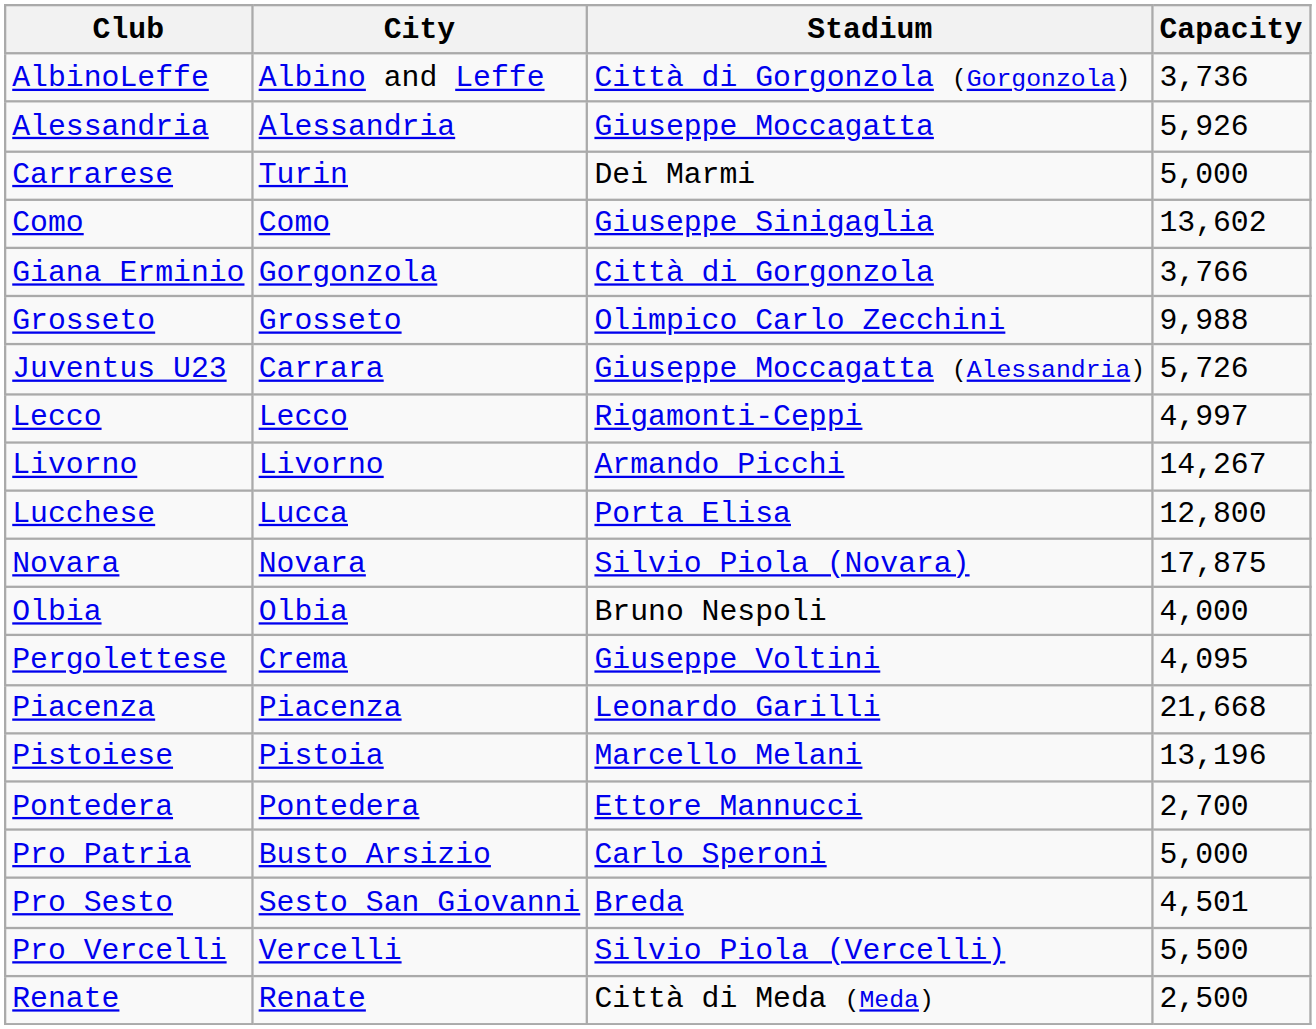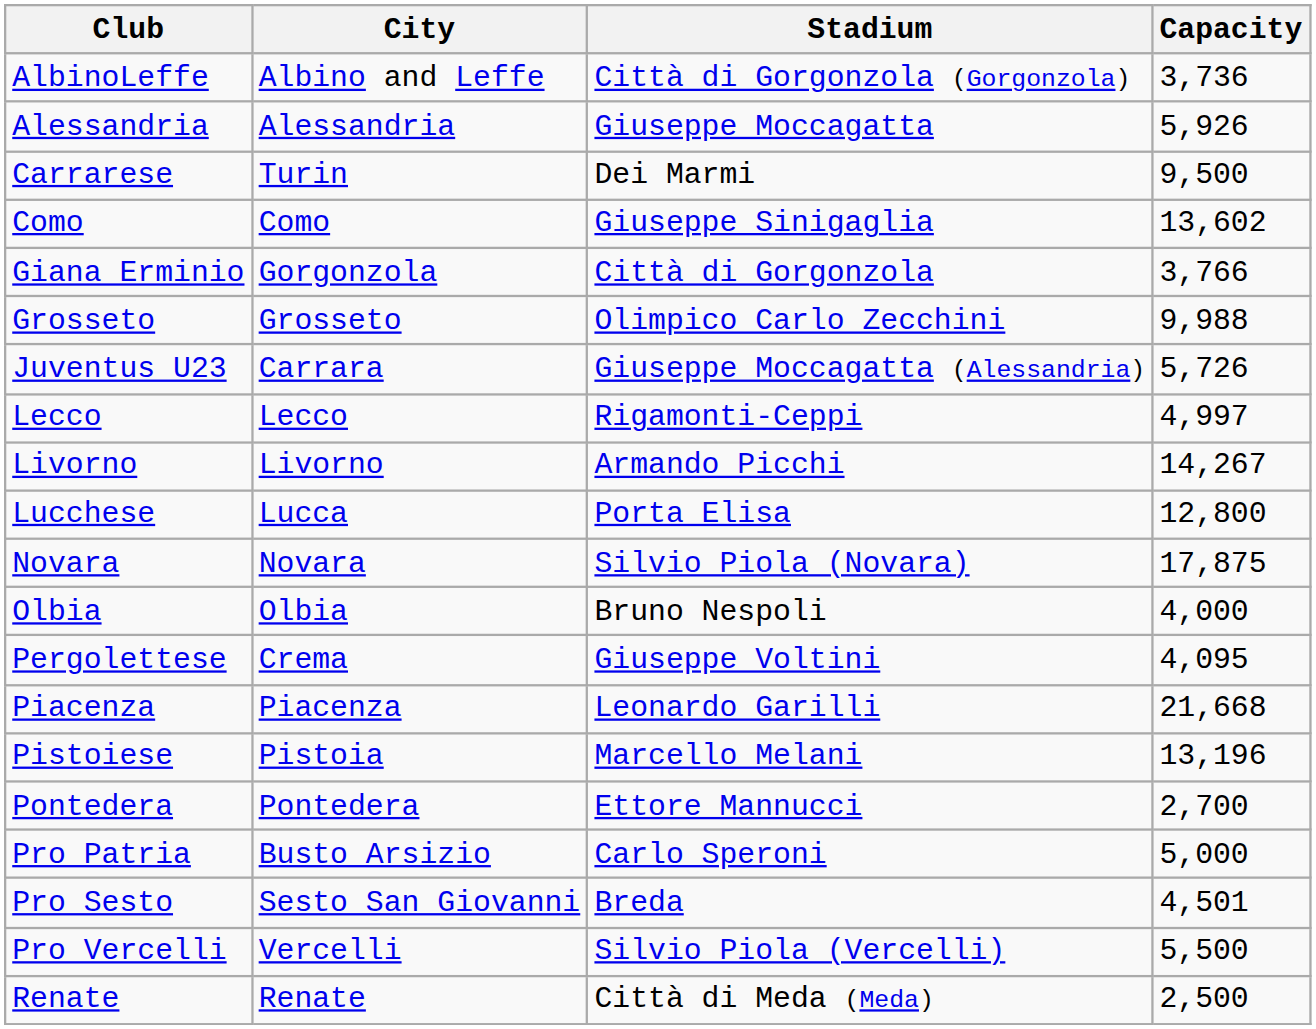Carrarese | Capacity: 5,000 -> 9,500
